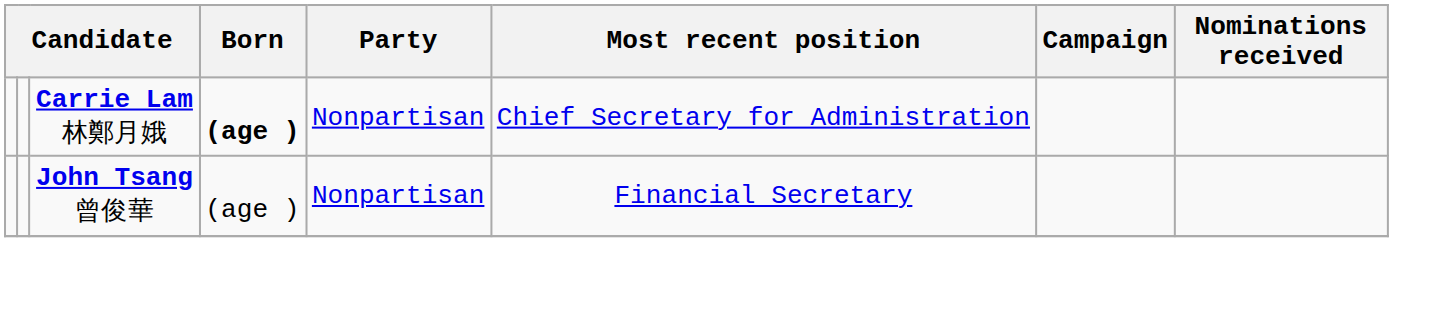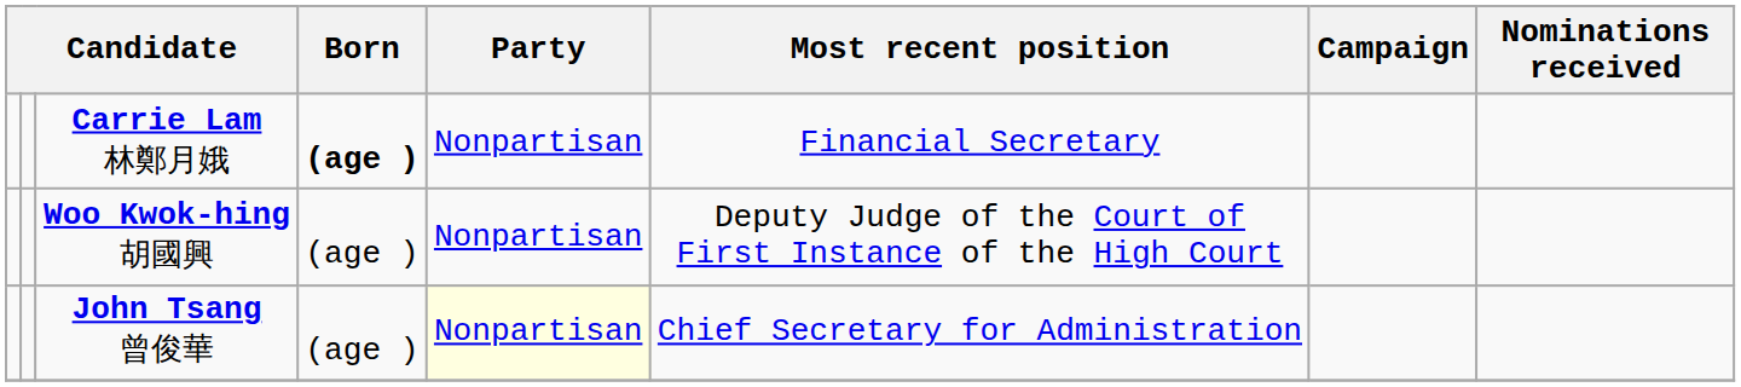Carrie Lam 林鄭月娥 | Most recent position: Chief Secretary for Administration -> Financial Secretary
+ row: Woo Kwok-hing 胡國興 | (age ) | Nonpartisan | Deputy Judge of the Court of First Instance of the High Court
John Tsang 曾俊華 | Party: no background -> lightyellow background
John Tsang 曾俊華 | Most recent position: Financial Secretary -> Chief Secretary for Administration
